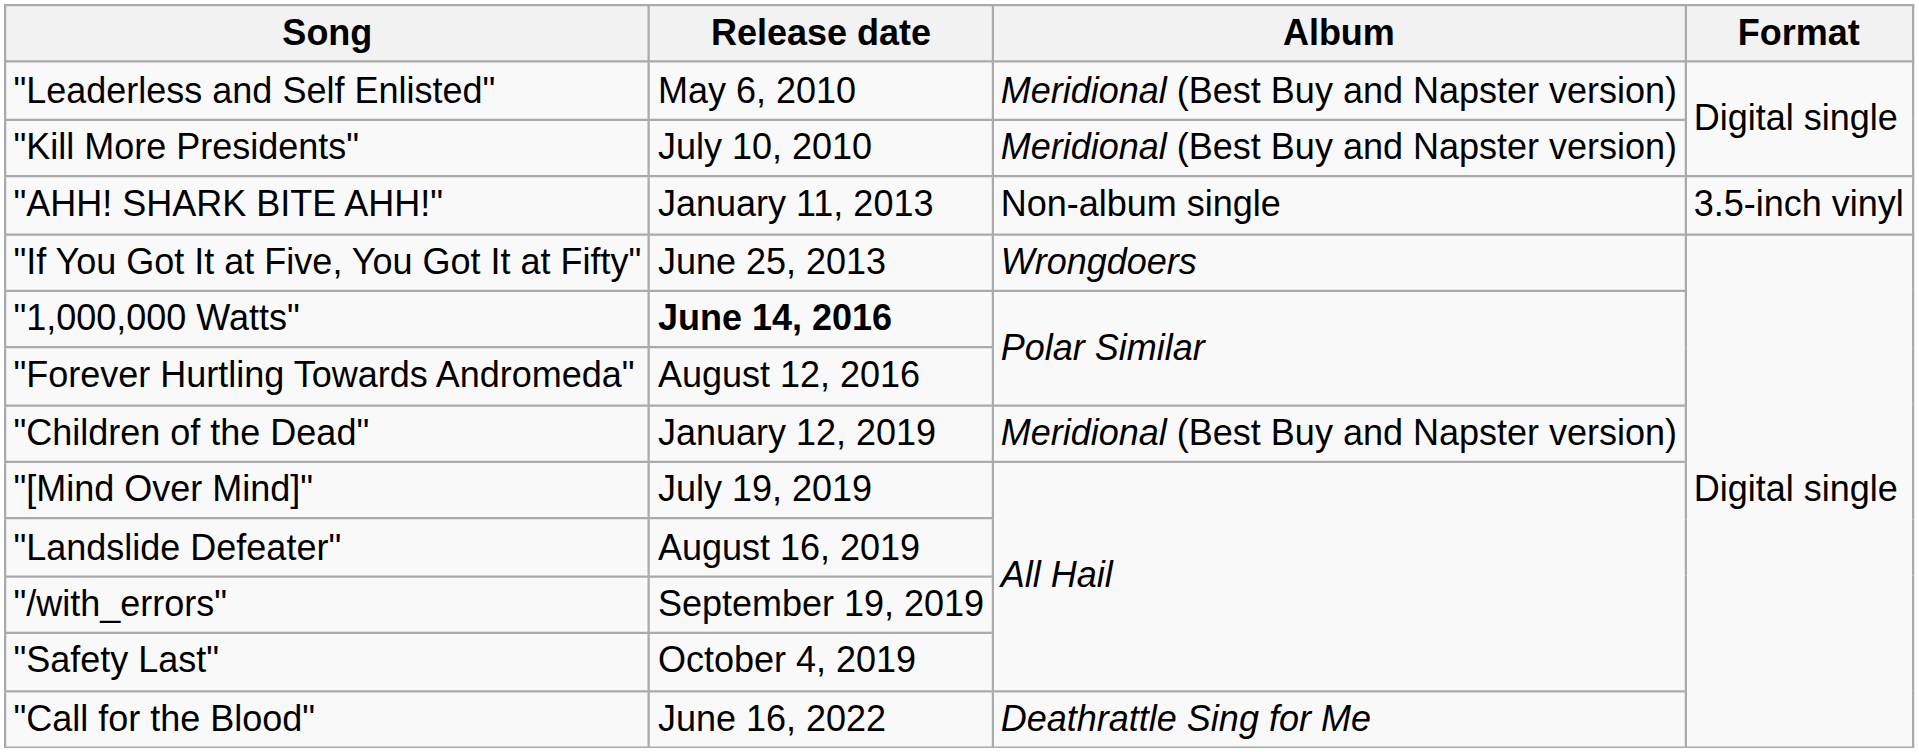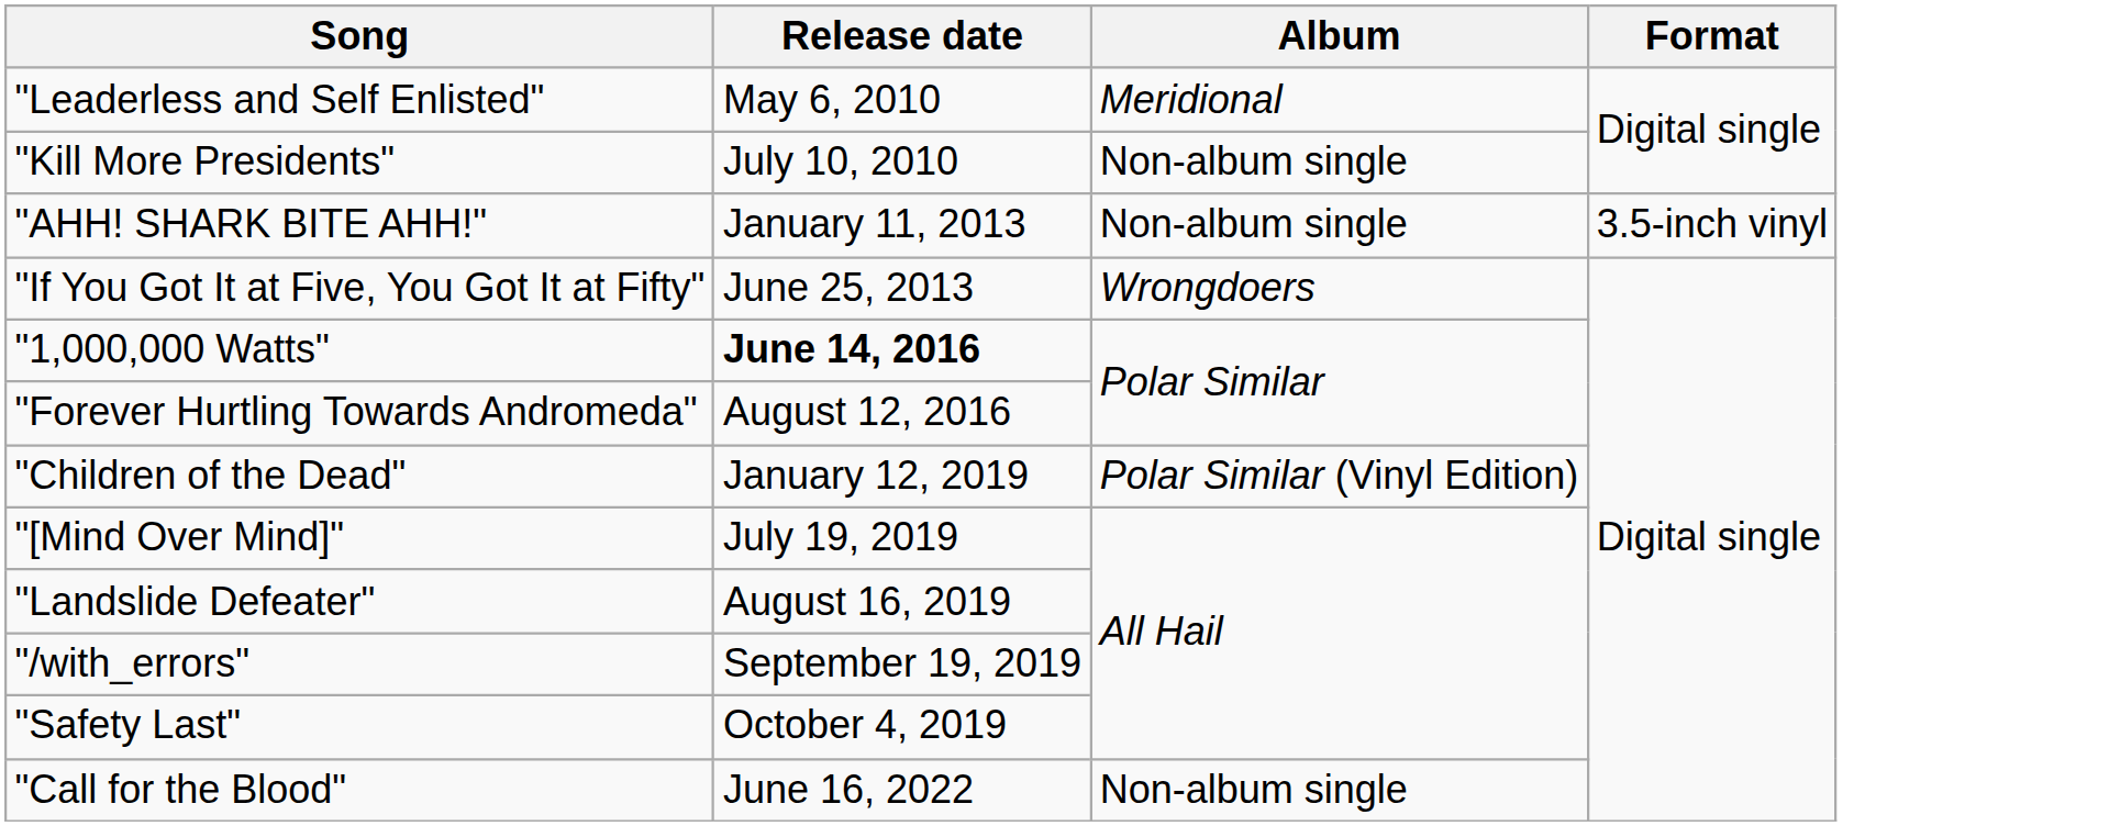"Leaderless and Self Enlisted" | Album: Meridional (Best Buy and Napster version) -> Meridional
"Kill More Presidents" | Album: Meridional (Best Buy and Napster version) -> Non-album single
"Children of the Dead" | Album: Meridional (Best Buy and Napster version) -> Polar Similar (Vinyl Edition)
"Call for the Blood" | Album: Deathrattle Sing for Me -> Non-album single
